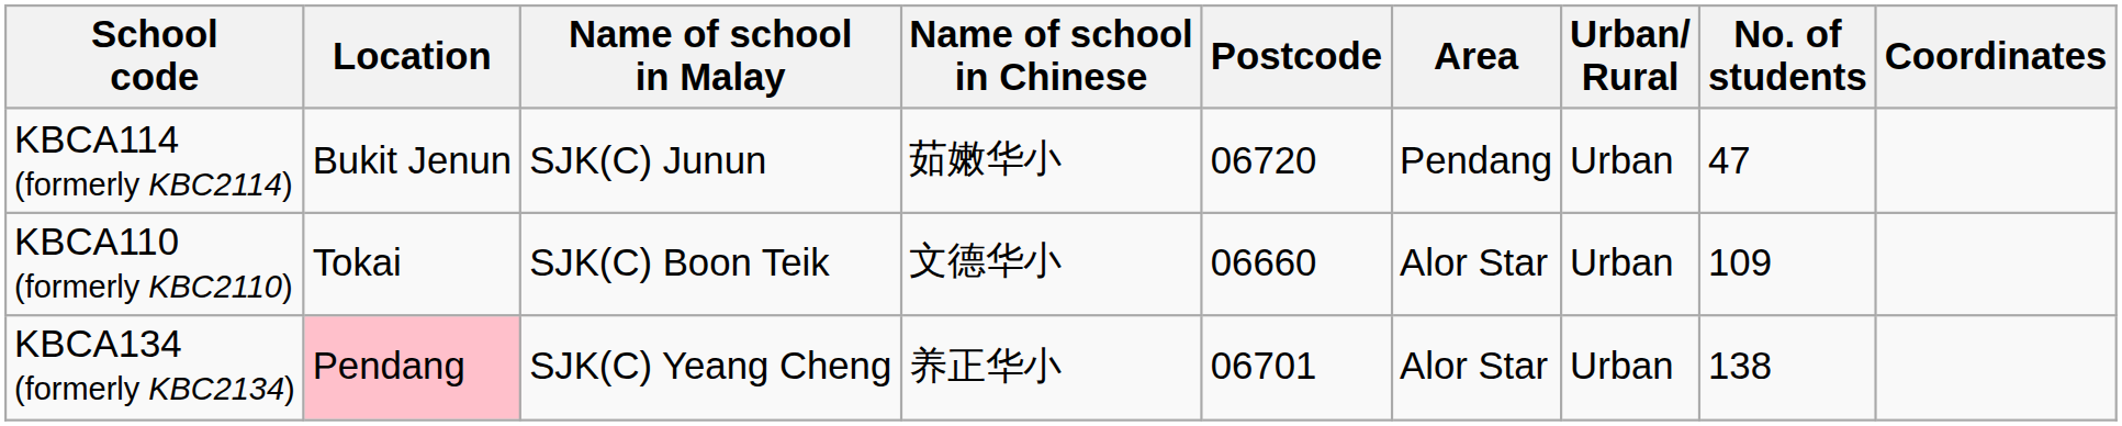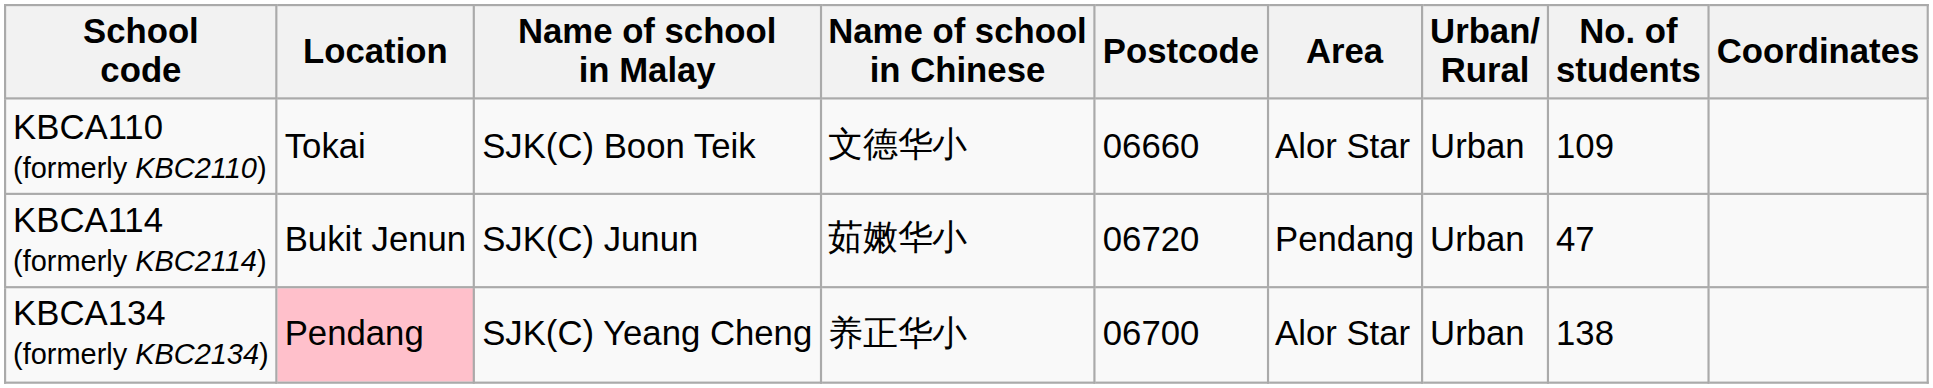rows swapped: KBCA110 (formerly KBC2110) <-> KBCA114 (formerly KBC2114)
KBCA134 (formerly KBC2134) | Postcode: 06701 -> 06700
